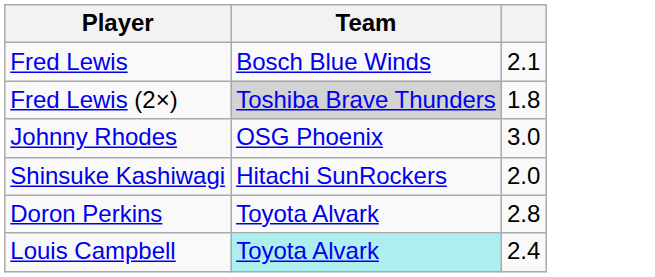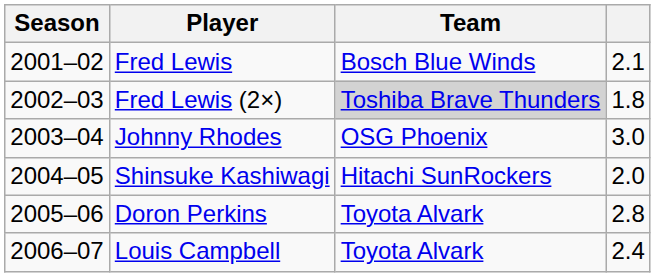+ column: Season | 2001–02 | 2002–03 | 2003–04 | 2004–05 | 2005–06 | 2006–07
Louis Campbell | Team: paleturquoise background -> no background
